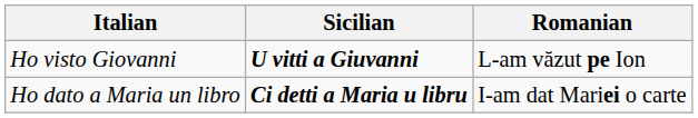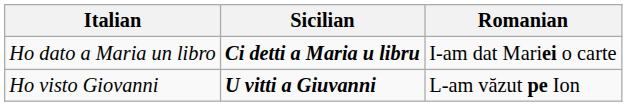rows swapped: Ho visto Giovanni <-> Ho dato a Maria un libro
